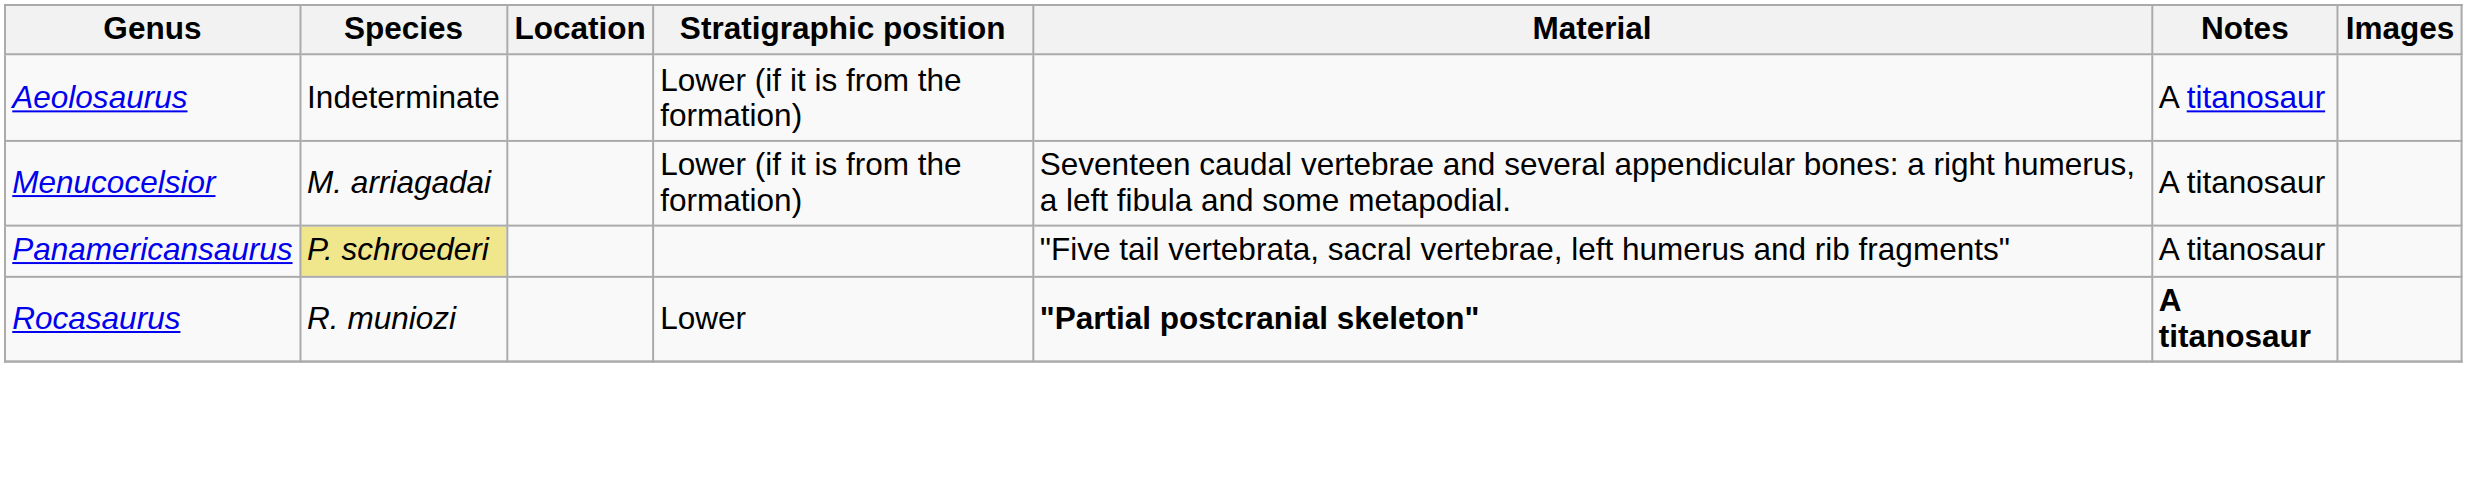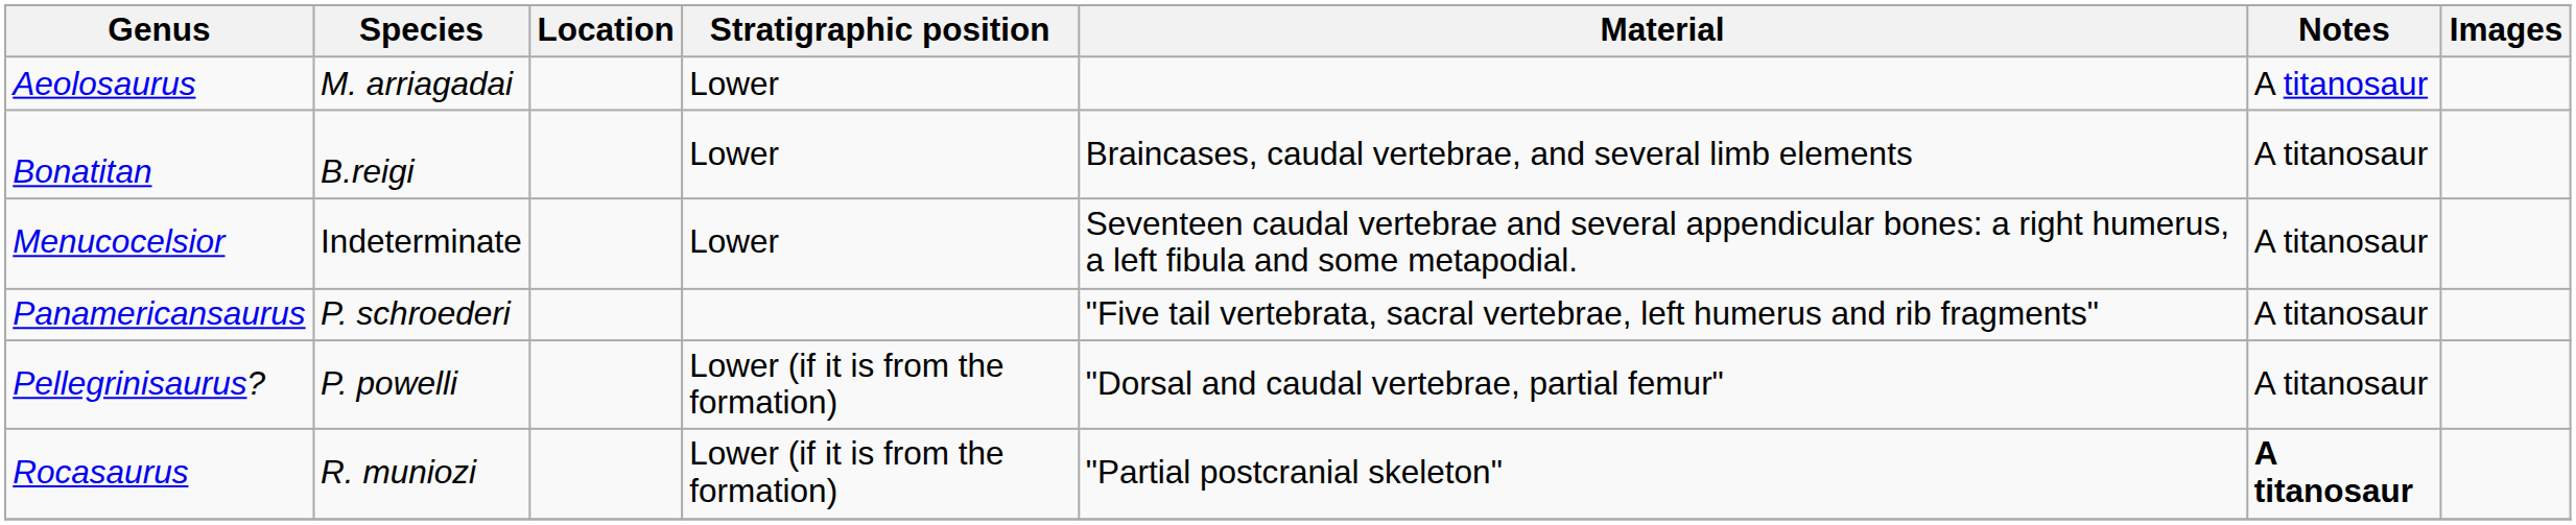Aeolosaurus | Species: Indeterminate -> M. arriagadai
Aeolosaurus | Stratigraphic position: Lower (if it is from the formation) -> Lower
+ row: Bonatitan | B.reigi | Lower | Braincases, caudal vertebrae, and several limb elements | A titanosaur
Menucocelsior | Species: M. arriagadai -> Indeterminate
Menucocelsior | Stratigraphic position: Lower (if it is from the formation) -> Lower
Panamericansaurus | Species: khaki background -> no background
+ row: Pellegrinisaurus? | P. powelli | Lower (if it is from the formation) | "Dorsal and caudal vertebrae, partial femur" | A titanosaur
Rocasaurus | Stratigraphic position: Lower -> Lower (if it is from the formation)
Rocasaurus | Material: bold -> normal
